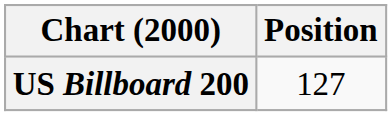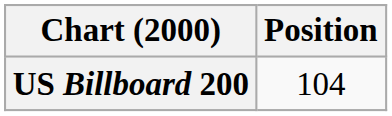US Billboard 200 | Position: 127 -> 104
